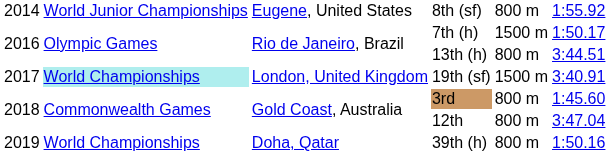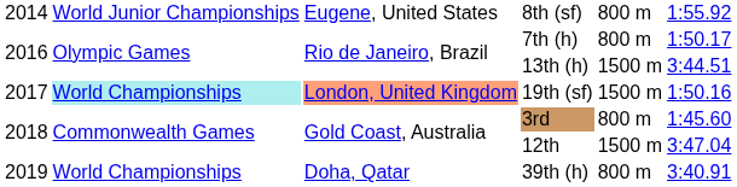7th (h) | column 5: 1500 m -> 800 m
13th (h) | column 5: 800 m -> 1500 m
19th (sf) | column 3: no background -> lightsalmon background
19th (sf) | column 6: 3:40.91 -> 1:50.16
12th | column 5: 800 m -> 1500 m
39th (h) | column 6: 1:50.16 -> 3:40.91
